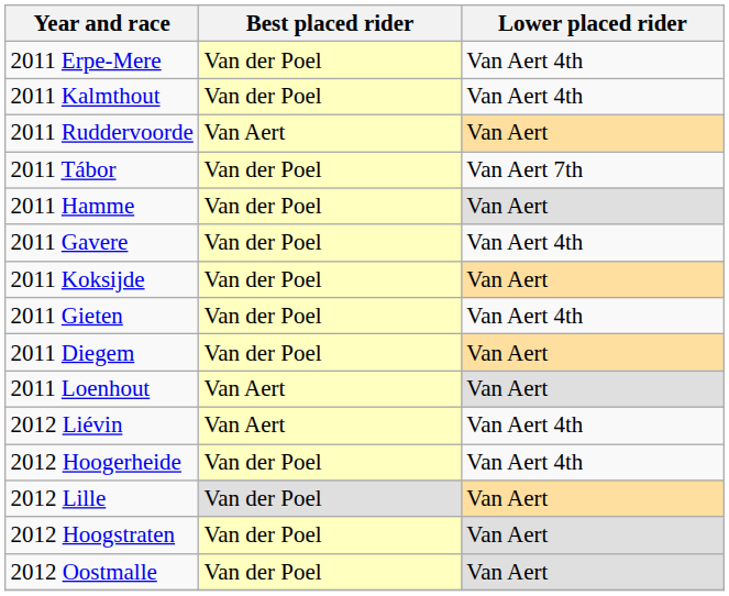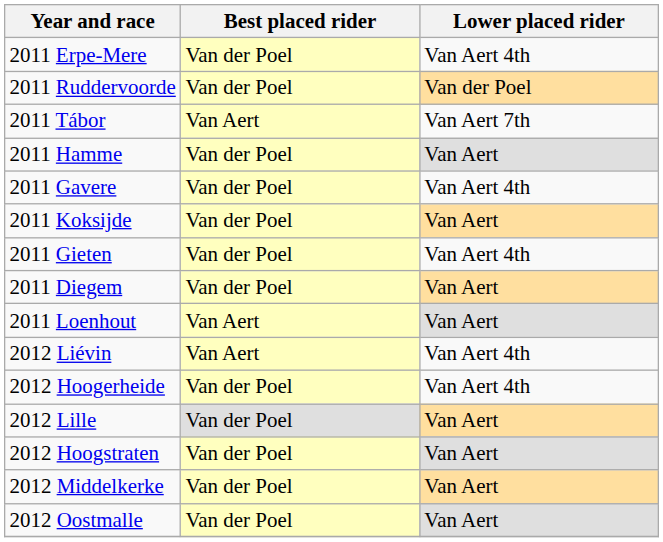- row: 2011 Kalmthout | Van der Poel | Van Aert 4th
2011 Ruddervoorde | Best placed rider: Van Aert -> Van der Poel
2011 Ruddervoorde | Lower placed rider: Van Aert -> Van der Poel
2011 Tábor | Best placed rider: Van der Poel -> Van Aert
+ row: 2012 Middelkerke | Van der Poel | Van Aert
